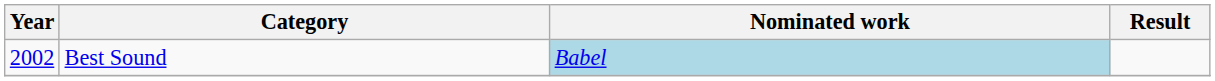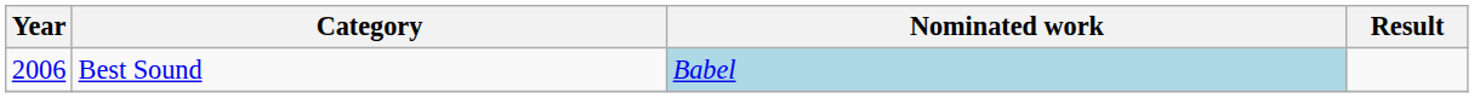Best Sound | Year: 2002 -> 2006
